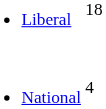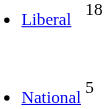National | column 2: 4 -> 5
